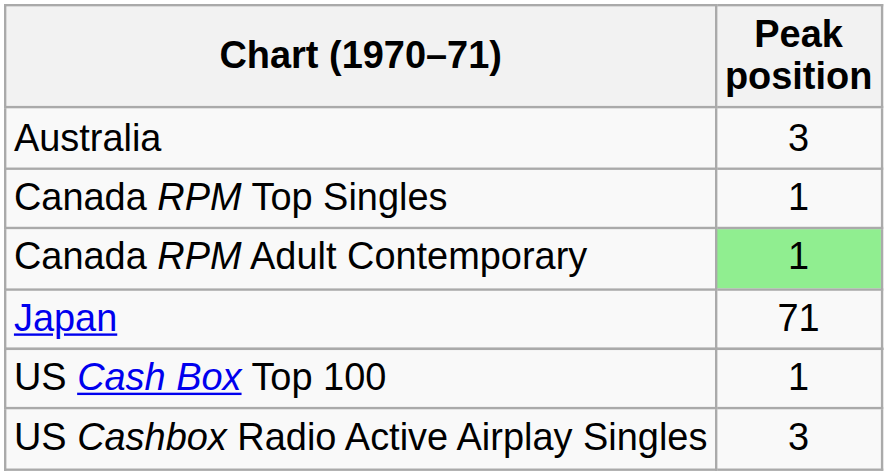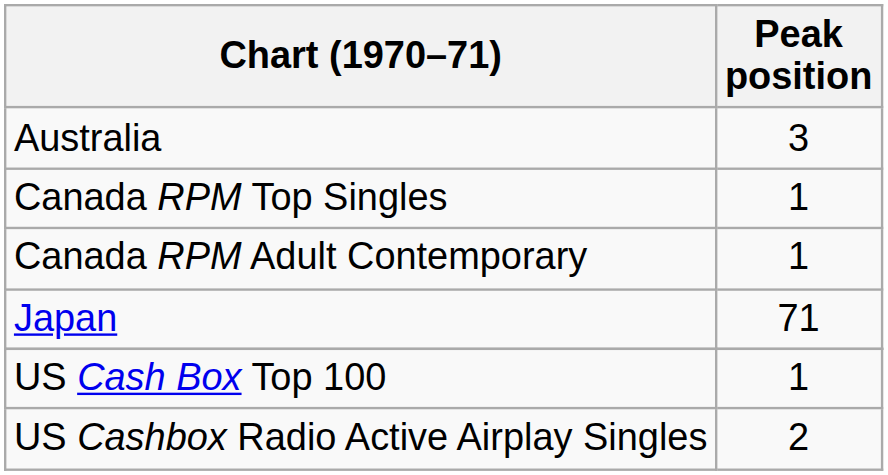Canada RPM Adult Contemporary | Peak position: lightgreen background -> no background
US Cashbox Radio Active Airplay Singles | Peak position: 3 -> 2
